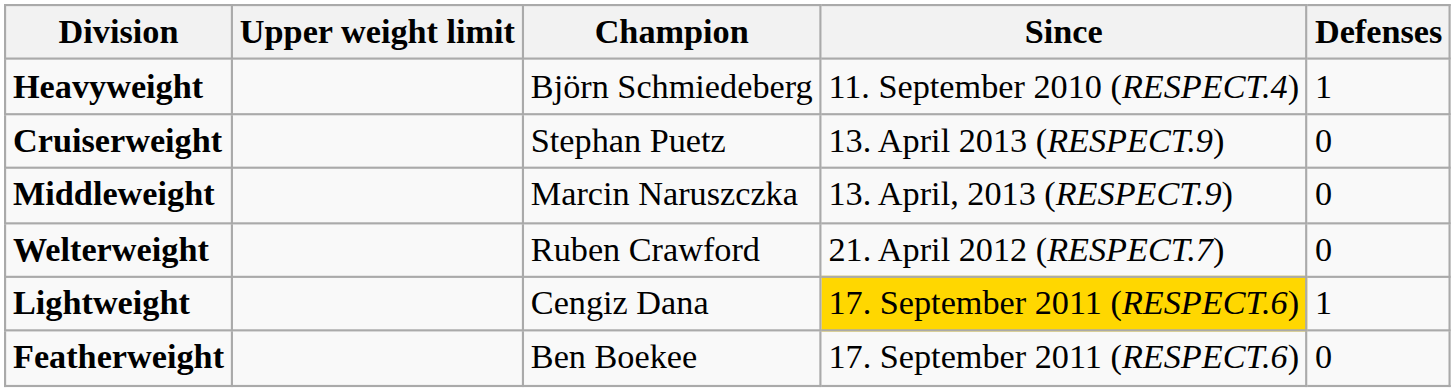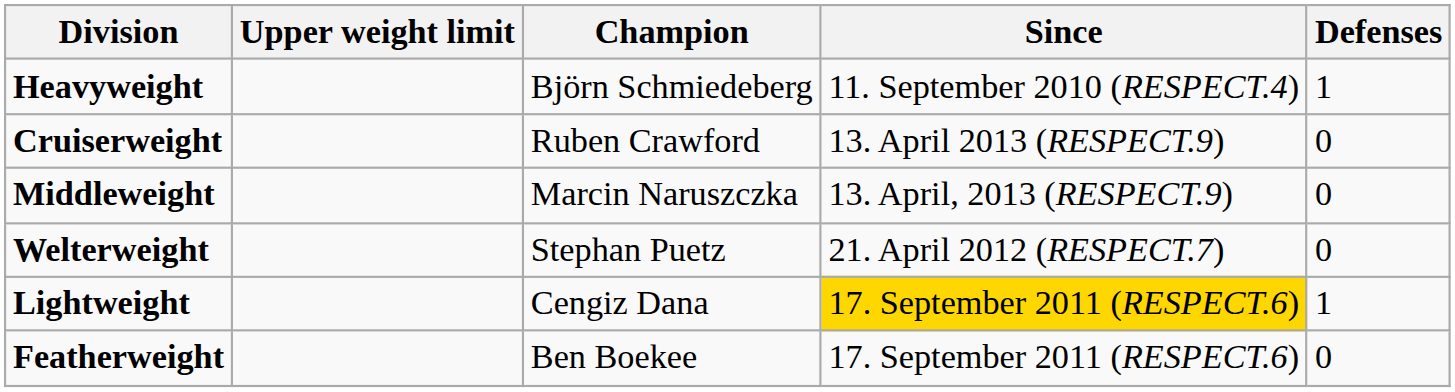Cruiserweight | Champion: Stephan Puetz -> Ruben Crawford
Welterweight | Champion: Ruben Crawford -> Stephan Puetz
